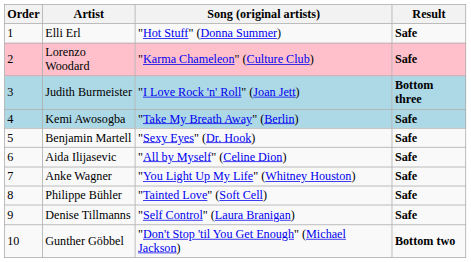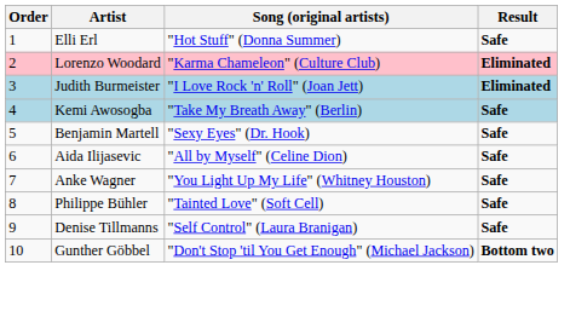Lorenzo Woodard | Result: Safe -> Eliminated
Judith Burmeister | Result: Bottom three -> Eliminated
